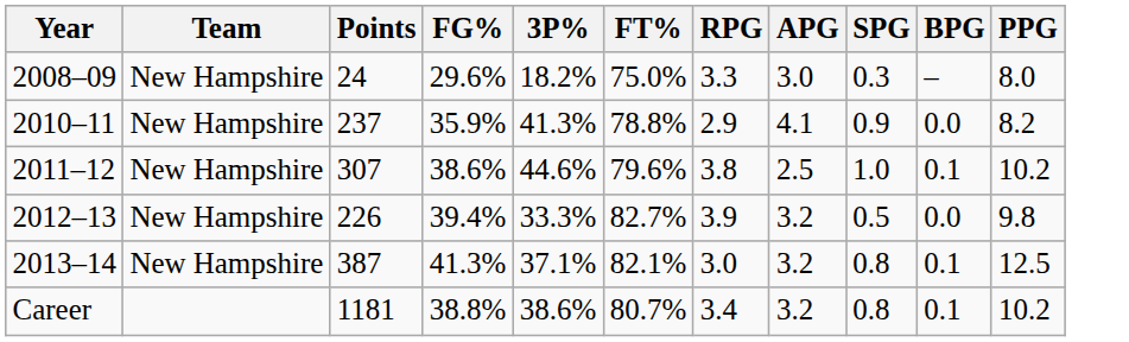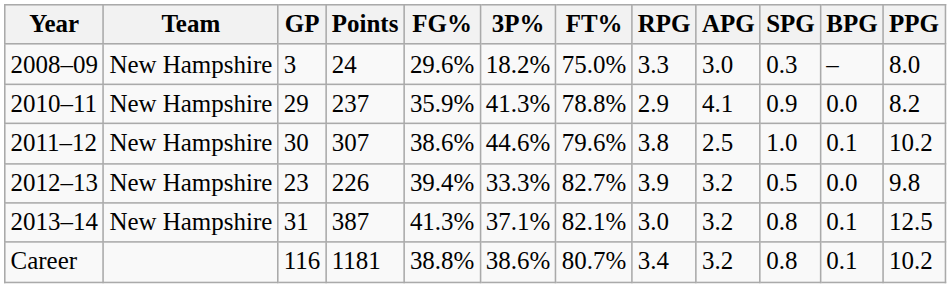+ column: GP | 3 | 29 | 30 | 23 | 31 | 116
